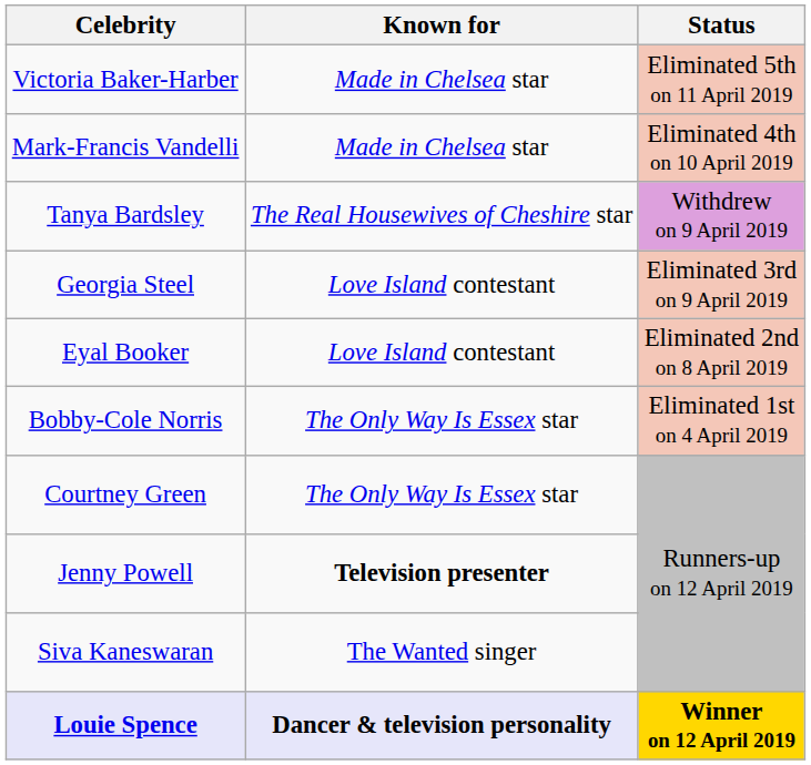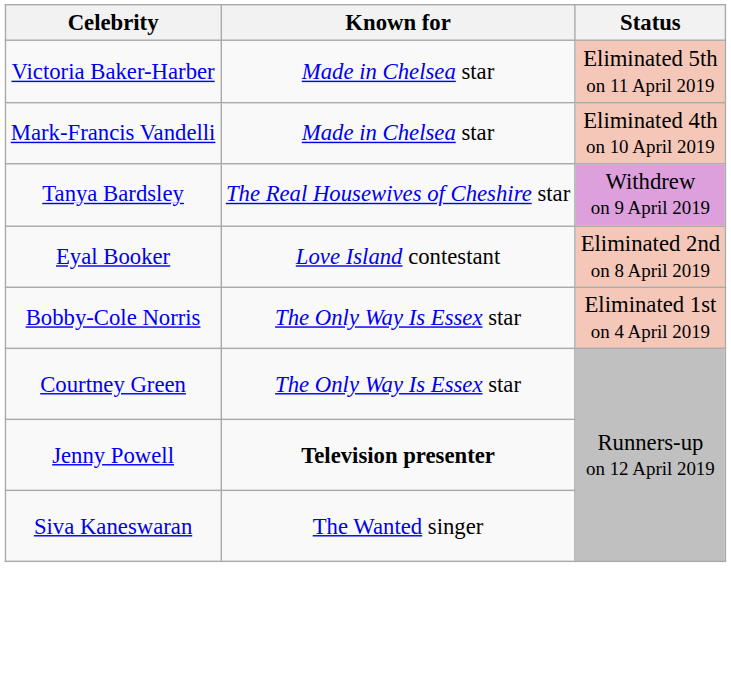- row: Georgia Steel | Love Island contestant | Eliminated 3rd on 9 April 2019
- row: Louie Spence | Dancer & television personality | Winner on 12 April 2019
